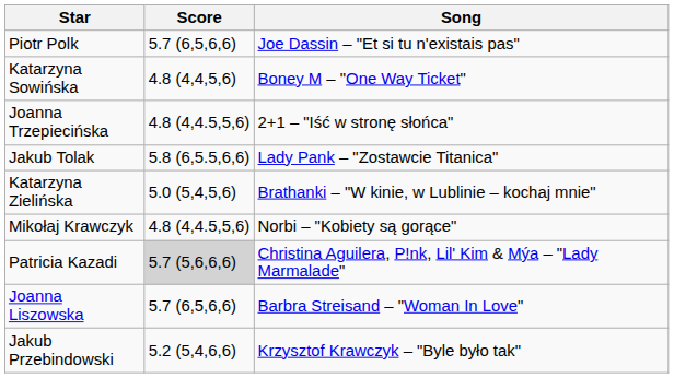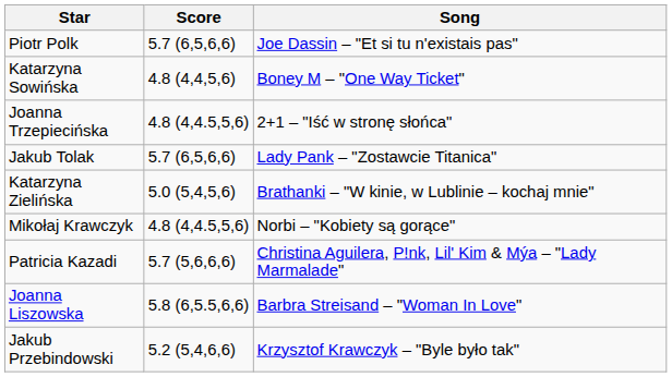Jakub Tolak | Score: 5.8 (6,5.5,6,6) -> 5.7 (6,5,6,6)
Patricia Kazadi | Score: lightgrey background -> no background
Joanna Liszowska | Score: 5.7 (6,5,6,6) -> 5.8 (6,5.5,6,6)
